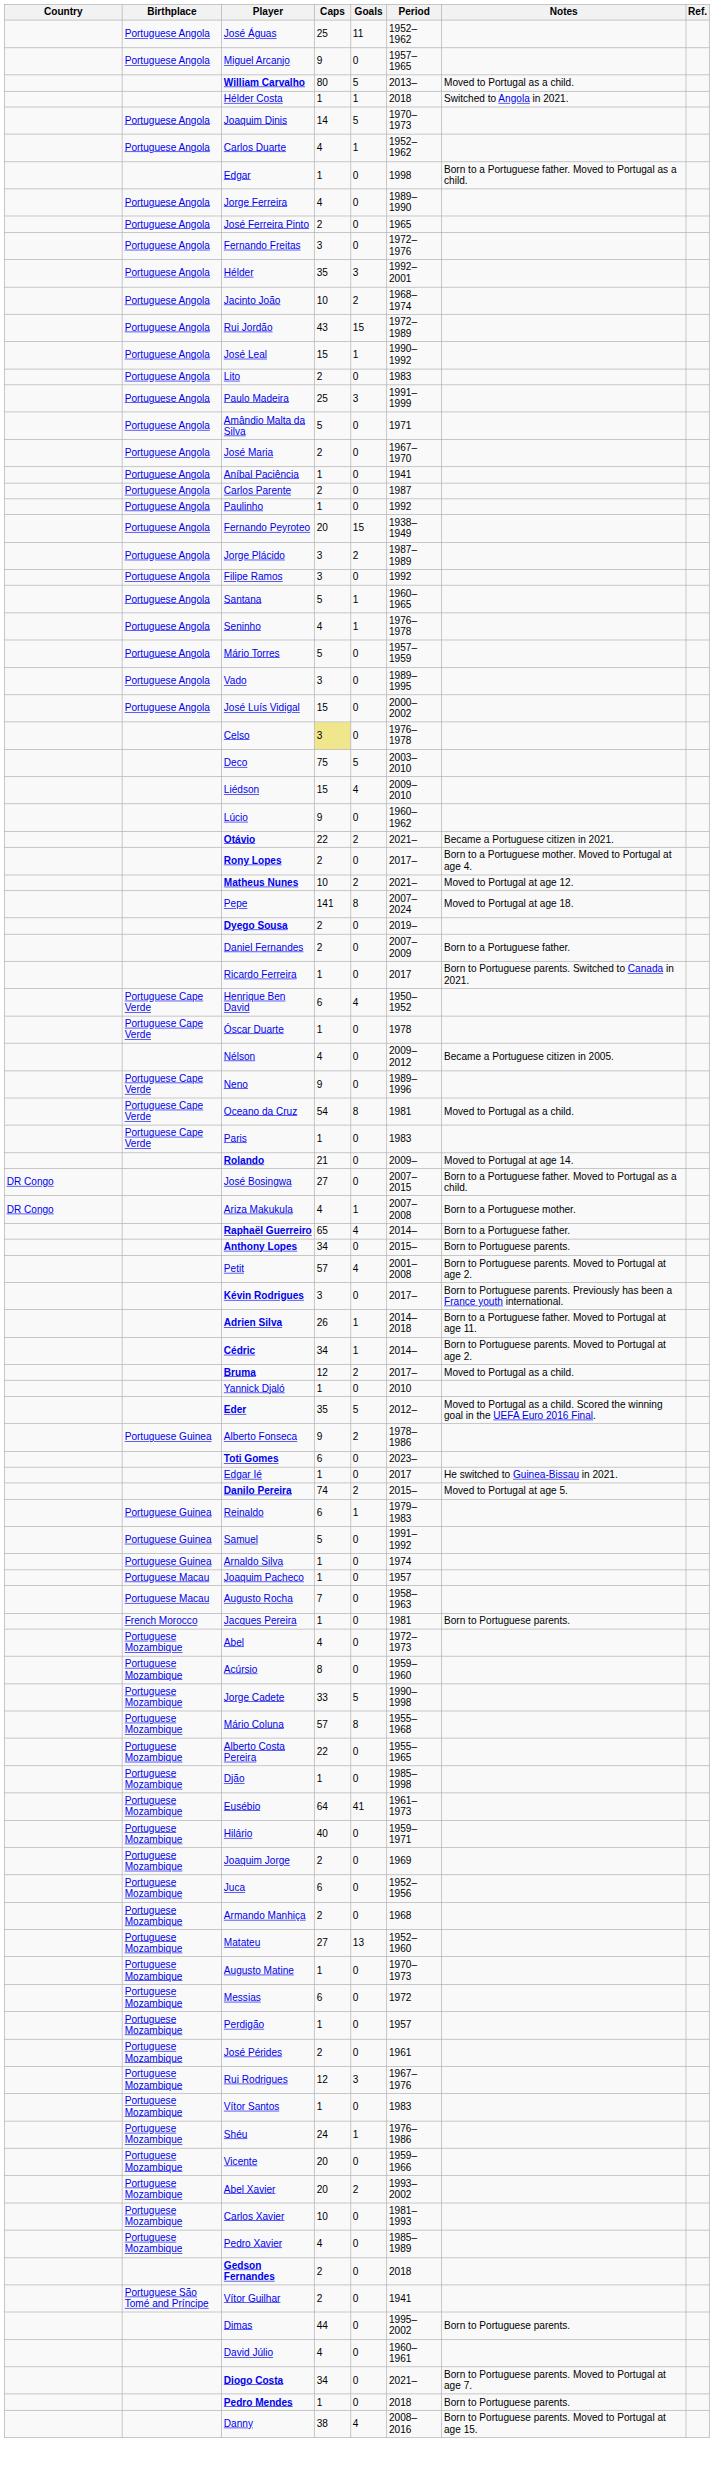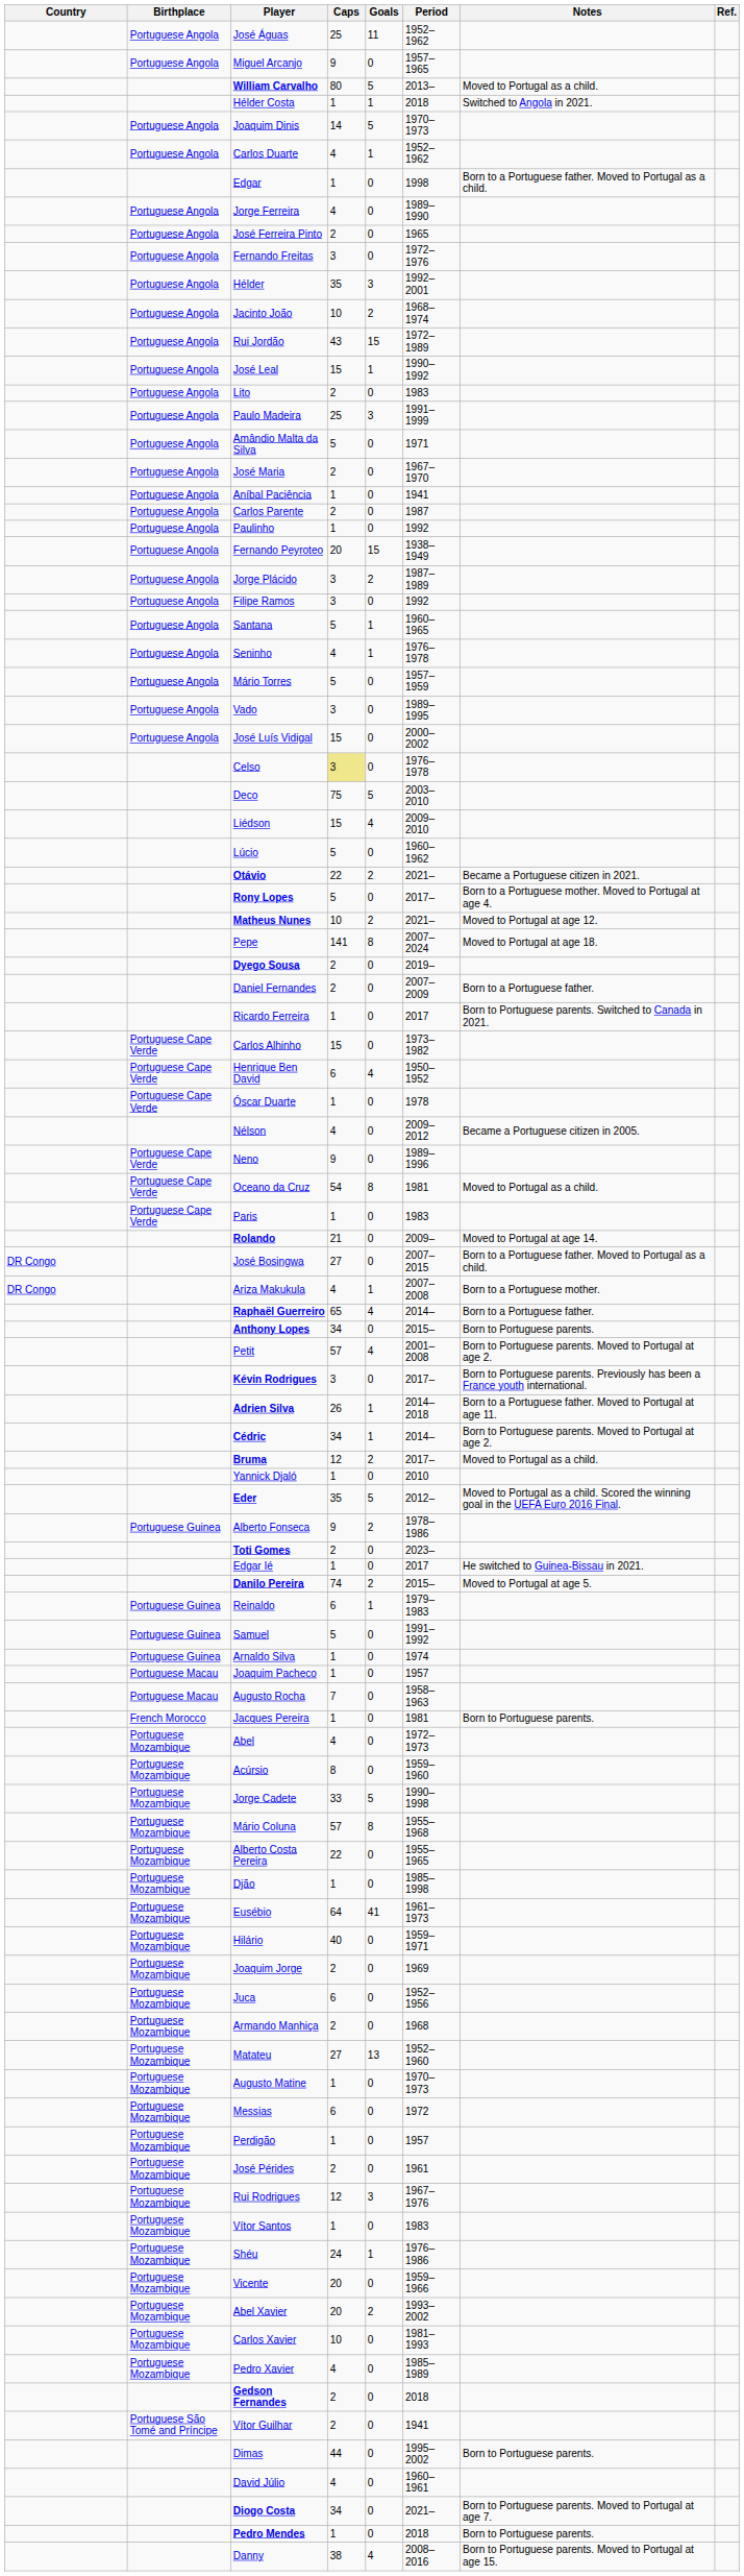Lúcio | Caps: 9 -> 5
Rony Lopes | Caps: 2 -> 5
+ row: Portuguese Cape Verde | Carlos Alhinho | 15 | 0 | 1973–1982
Toti Gomes | Caps: 6 -> 2
